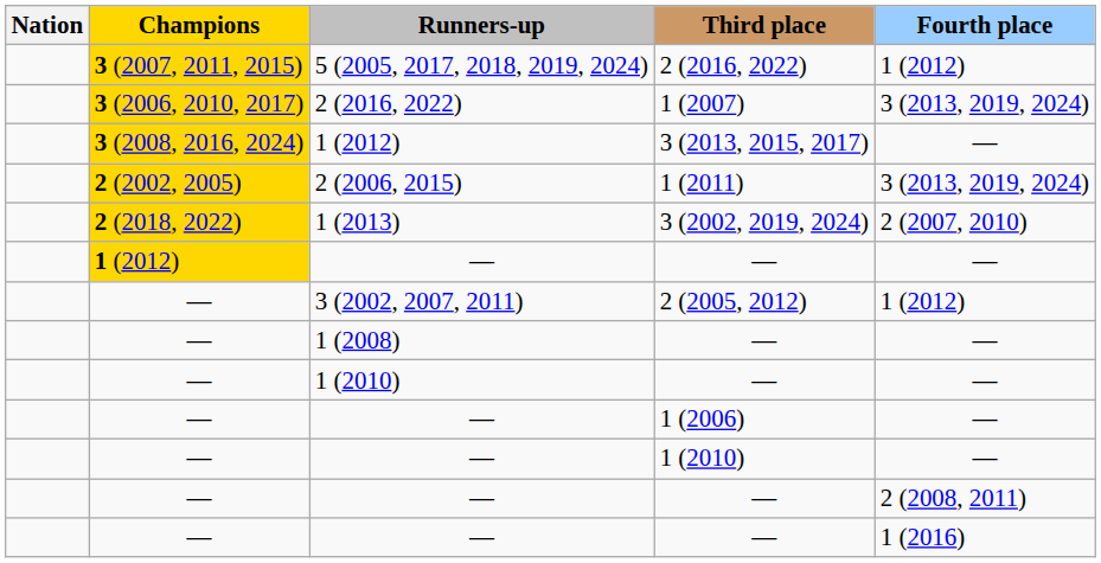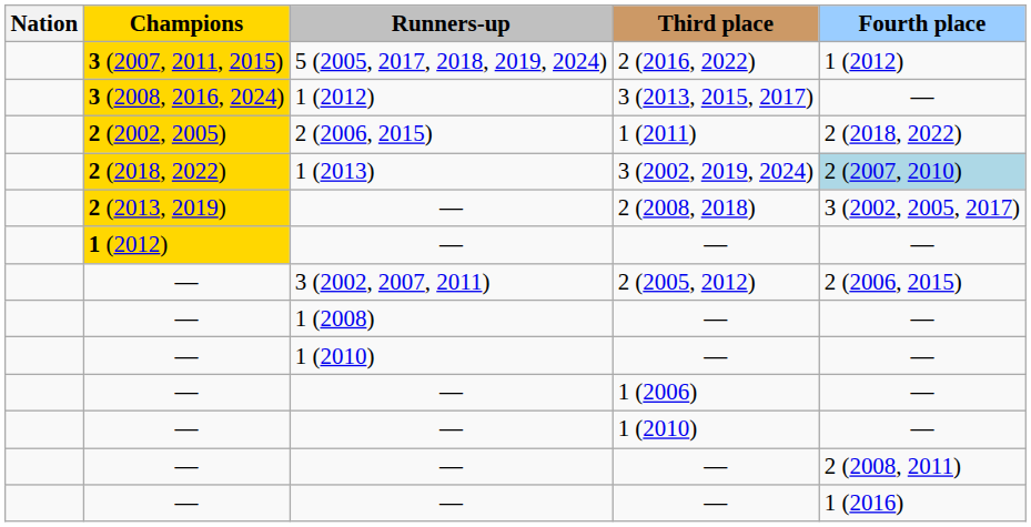- row: 3 (2006, 2010, 2017) | 2 (2016, 2022) | 1 (2007) | 3 (2013, 2019, 2024)
1 (2011) | Fourth place: 3 (2013, 2019, 2024) -> 2 (2018, 2022)
3 (2002, 2019, 2024) | Fourth place: no background -> lightblue background
+ row: 2 (2013, 2019) | — | 2 (2008, 2018) | 3 (2002, 2005, 2017)
2 (2005, 2012) | Fourth place: 1 (2012) -> 2 (2006, 2015)
